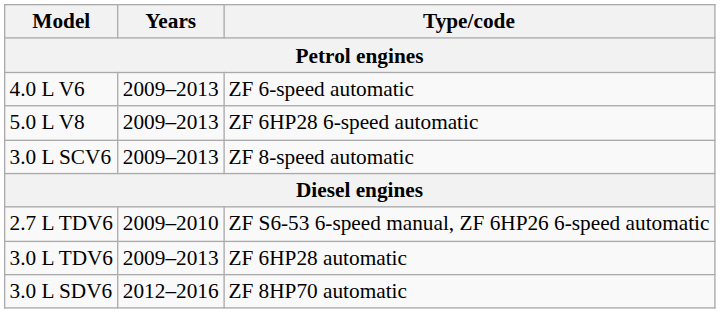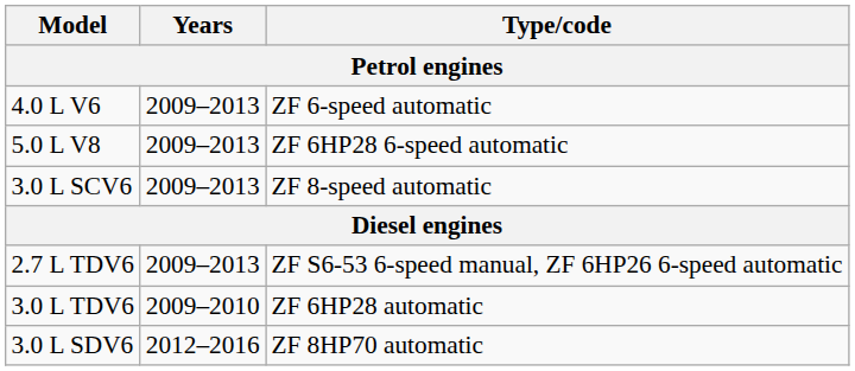2.7 L TDV6 | Years: 2009–2010 -> 2009–2013
3.0 L TDV6 | Years: 2009–2013 -> 2009–2010
